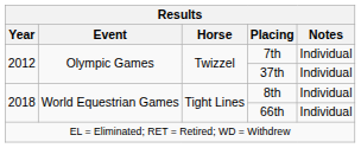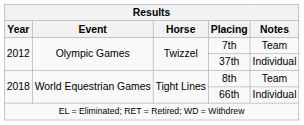7th | Notes: Individual -> Team
8th | Notes: Individual -> Team
